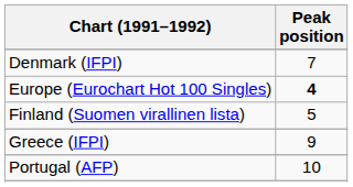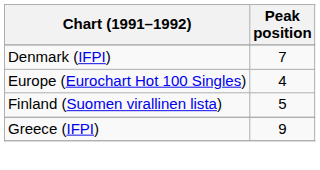Europe (Eurochart Hot 100 Singles) | Peak position: bold -> normal
- row: Portugal (AFP) | 10
